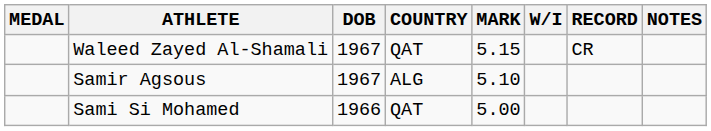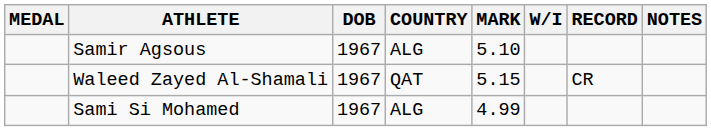rows swapped: Waleed Zayed Al-Shamali <-> Samir Agsous
Sami Si Mohamed | DOB: 1966 -> 1967
Sami Si Mohamed | COUNTRY: QAT -> ALG
Sami Si Mohamed | MARK: 5.00 -> 4.99
